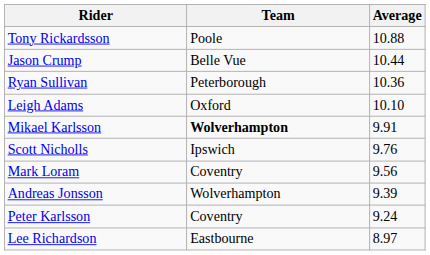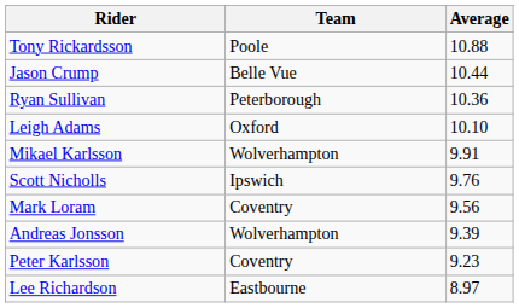Mikael Karlsson | Team: bold -> normal
Peter Karlsson | Average: 9.24 -> 9.23
